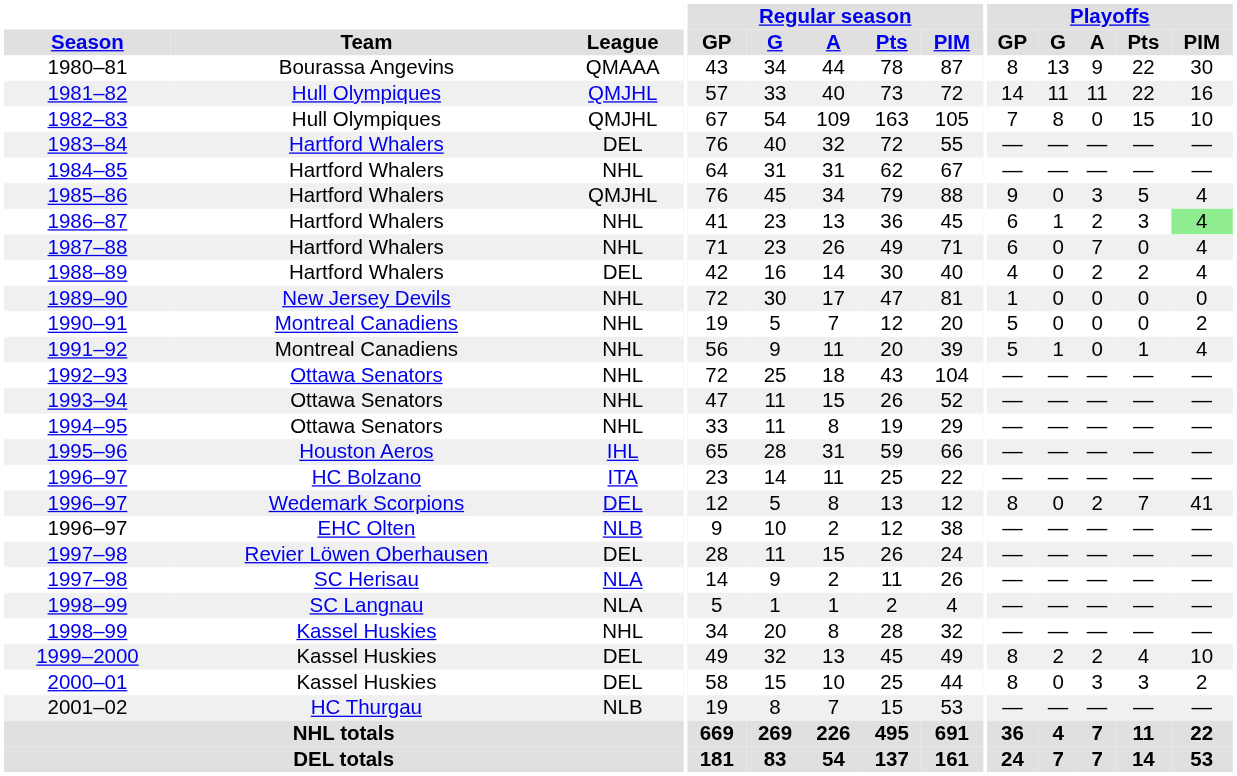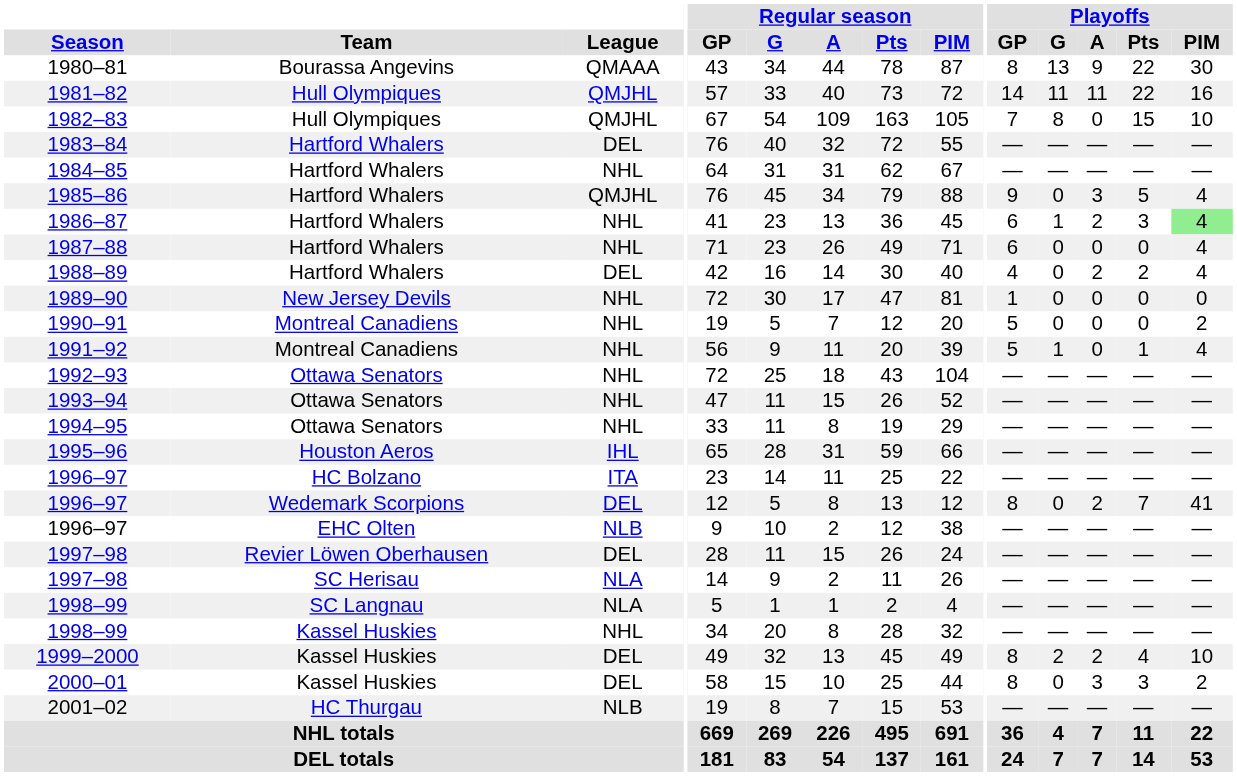1987–88 | Playoffs / A: 7 -> 0
